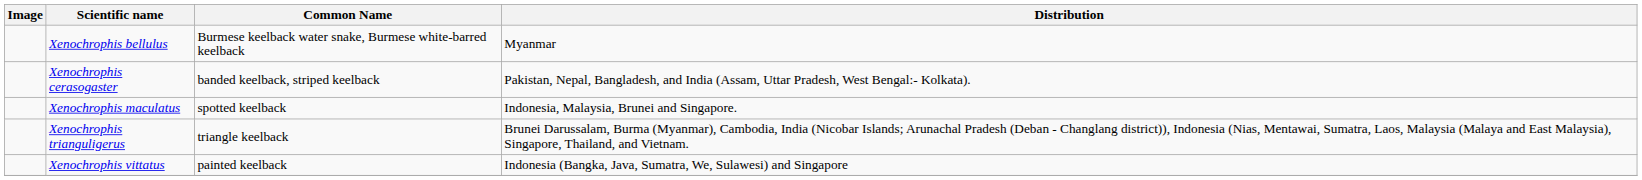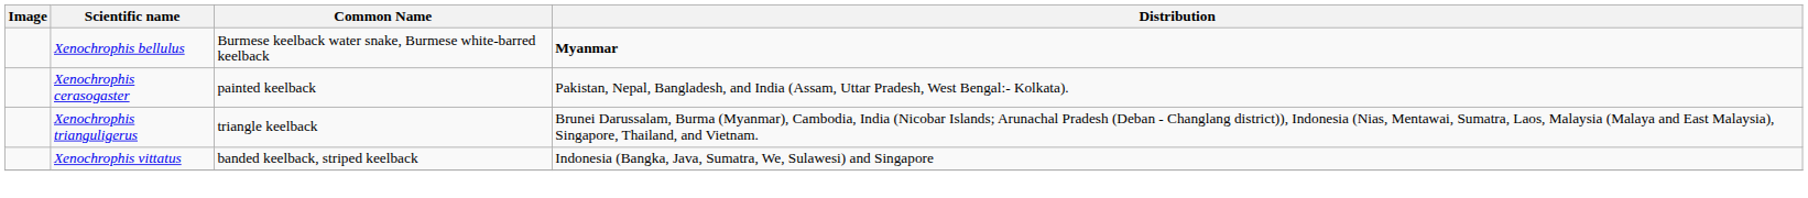Xenochrophis bellulus | Distribution: normal -> bold
Xenochrophis cerasogaster | Common Name: banded keelback, striped keelback -> painted keelback
- row: Xenochrophis maculatus | spotted keelback | Indonesia, Malaysia, Brunei and Singapore.
Xenochrophis vittatus | Common Name: painted keelback -> banded keelback, striped keelback
